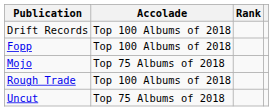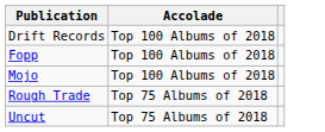- column: Rank
Mojo | Accolade: Top 75 Albums of 2018 -> Top 100 Albums of 2018
Rough Trade | Accolade: Top 100 Albums of 2018 -> Top 75 Albums of 2018
